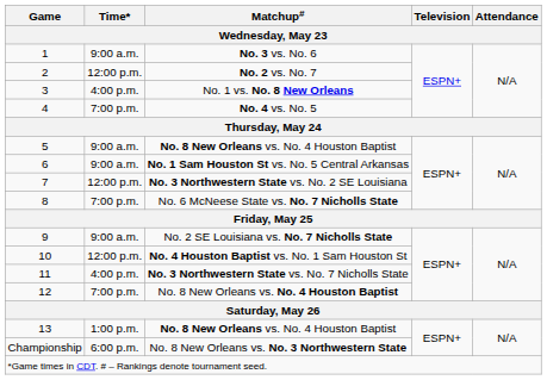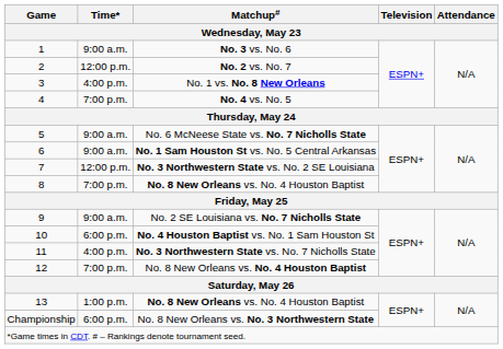5 | Matchup#: No. 8 New Orleans vs. No. 4 Houston Baptist -> No. 6 McNeese State vs. No. 7 Nicholls State
8 | Matchup#: No. 6 McNeese State vs. No. 7 Nicholls State -> No. 8 New Orleans vs. No. 4 Houston Baptist
10 | Time*: 12:00 p.m. -> 6:00 p.m.
